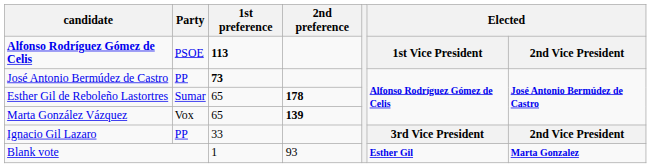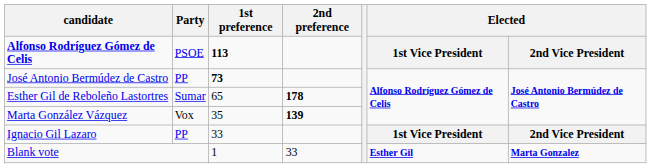Marta González Vázquez | 1st preference: 65 -> 35
Ignacio Gil Lazaro | column 6: 3rd Vice President -> 1st Vice President
Blank vote | 2nd preference: 93 -> 33
